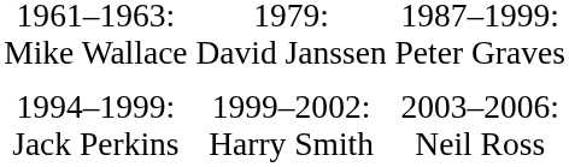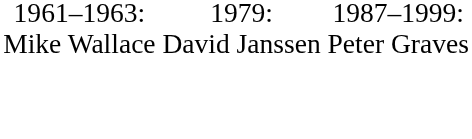- row: 1994–1999: Jack Perkins | 1999–2002: Harry Smith | 2003–2006: Neil Ross
